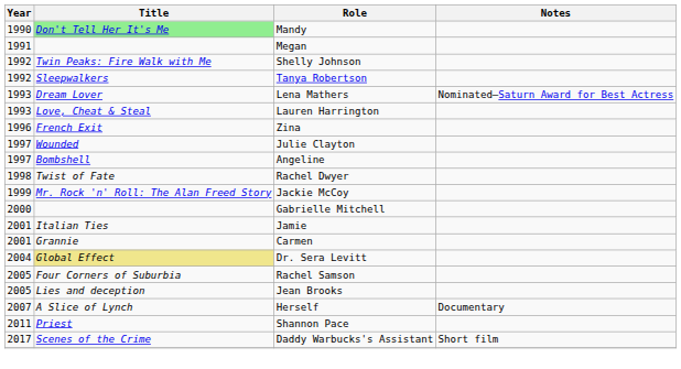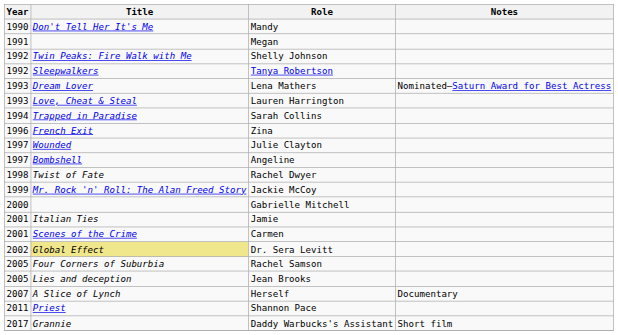Mandy | Title: lightgreen background -> no background
+ row: 1994 | Trapped in Paradise | Sarah Collins
Carmen | Title: Grannie -> Scenes of the Crime
Dr. Sera Levitt | Year: 2004 -> 2002
Daddy Warbucks's Assistant | Title: Scenes of the Crime -> Grannie
